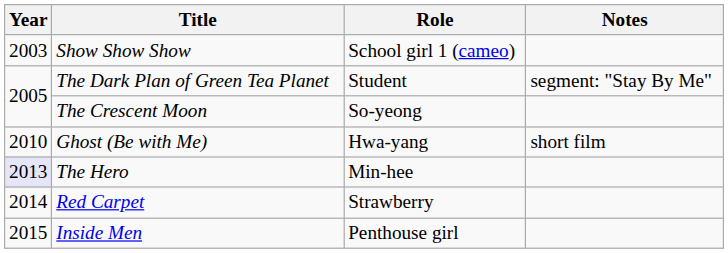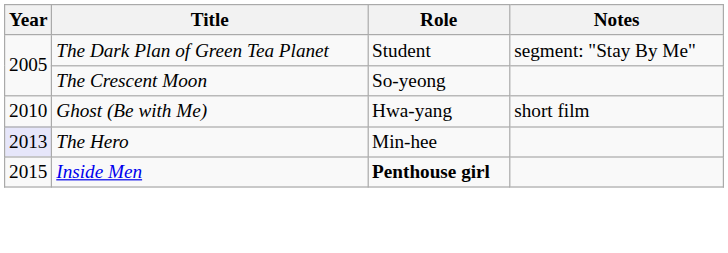- row: 2003 | Show Show Show | School girl 1 (cameo)
- row: 2014 | Red Carpet | Strawberry
Inside Men | Role: normal -> bold
